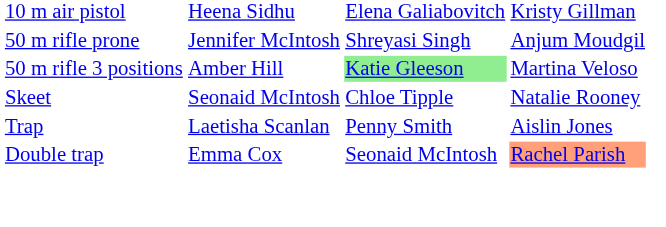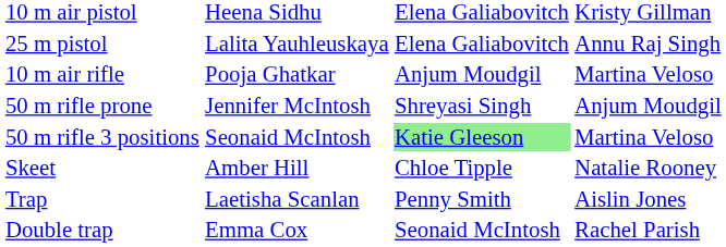+ row: 25 m pistol | Lalita Yauhleuskaya | Elena Galiabovitch | Annu Raj Singh
+ row: 10 m air rifle | Pooja Ghatkar | Anjum Moudgil | Martina Veloso
50 m rifle 3 positions | column 2: Amber Hill -> Seonaid McIntosh
Skeet | column 2: Seonaid McIntosh -> Amber Hill
Double trap | column 4: lightsalmon background -> no background
